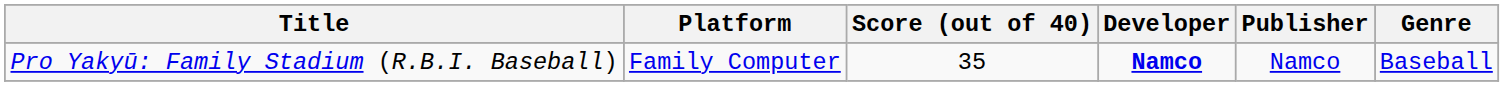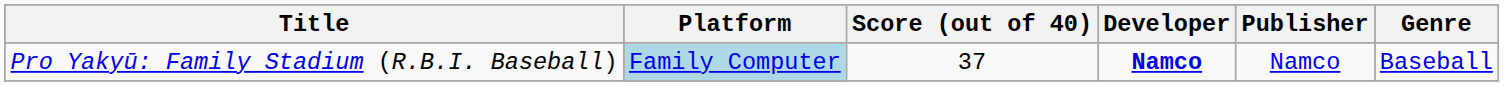Pro Yakyū: Family Stadium (R.B.I. Baseball) | Platform: no background -> lightblue background
Pro Yakyū: Family Stadium (R.B.I. Baseball) | Score (out of 40): 35 -> 37
